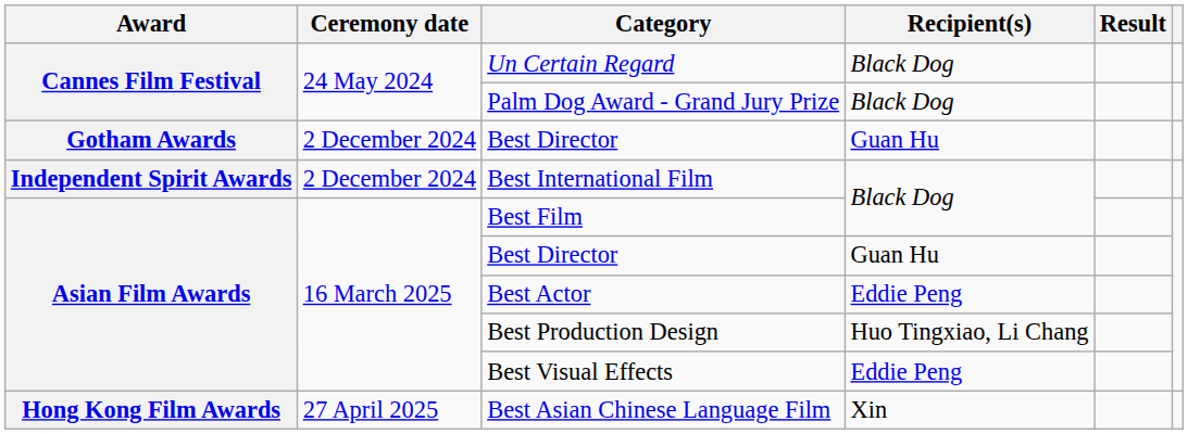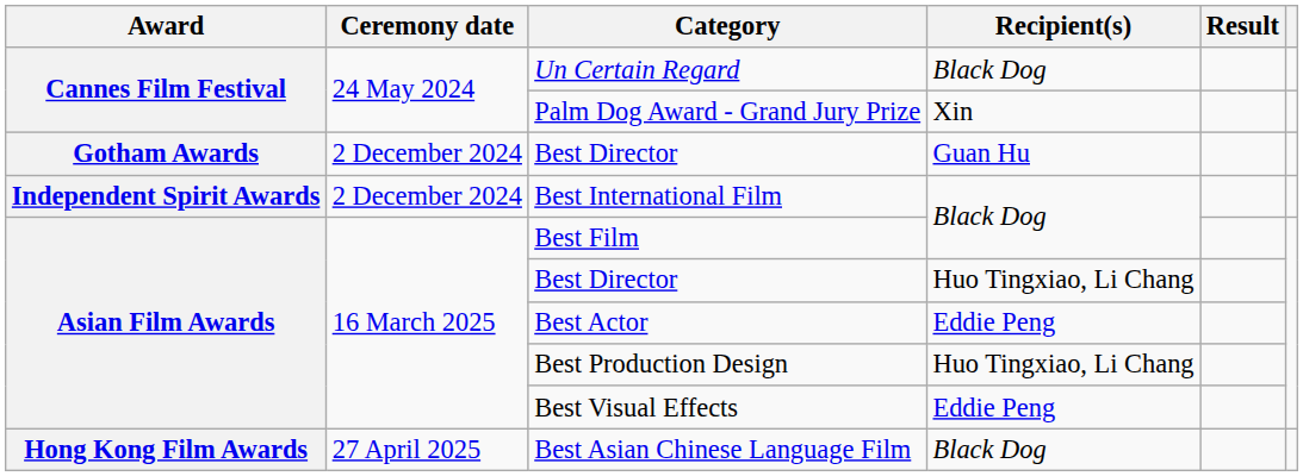Palm Dog Award - Grand Jury Prize | Recipient(s): Black Dog -> Xin
Asian Film Awards / Best Director | Recipient(s): Guan Hu -> Huo Tingxiao, Li Chang
Best Asian Chinese Language Film | Recipient(s): Xin -> Black Dog
